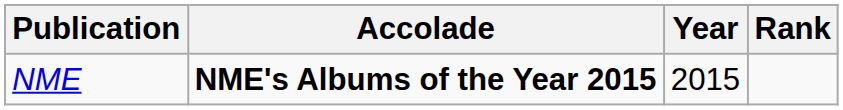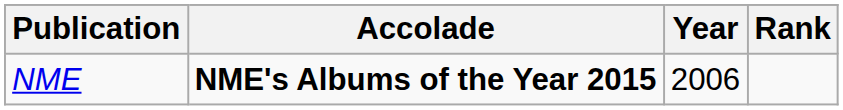NME | Year: 2015 -> 2006
